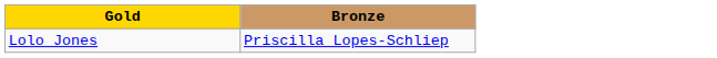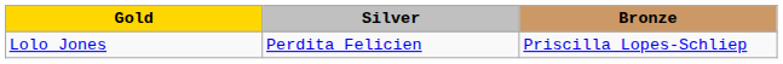+ column: Silver | Perdita Felicien
